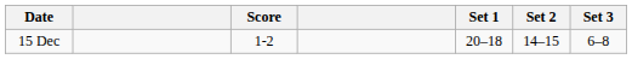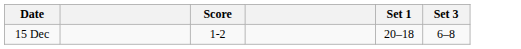- column: Set 2 | 14–15
